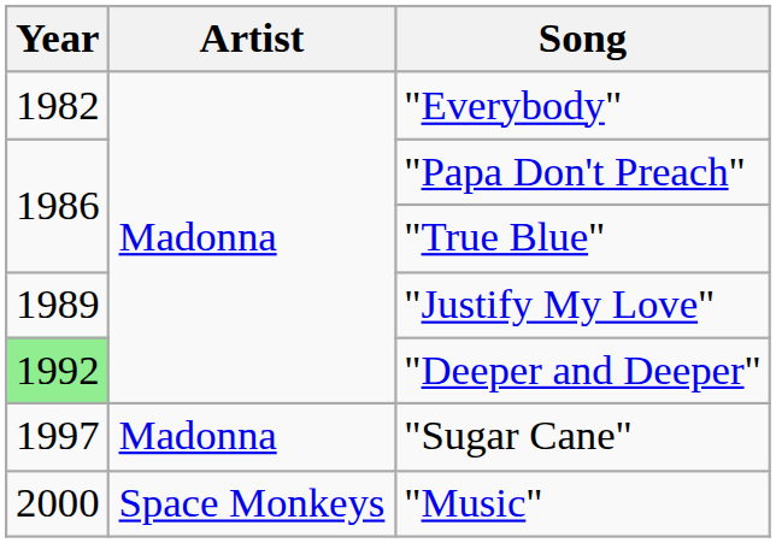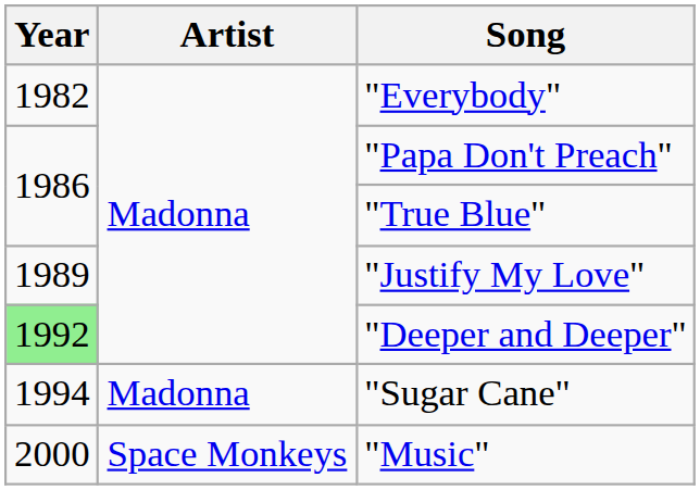"Sugar Cane" | Year: 1997 -> 1994
